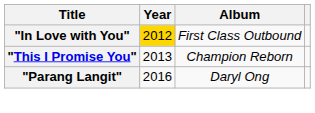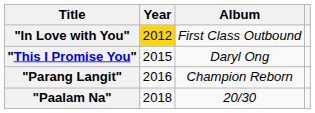"This I Promise You" | Year: 2013 -> 2015
"This I Promise You" | Album: Champion Reborn -> Daryl Ong
"Parang Langit" | Album: Daryl Ong -> Champion Reborn
+ row: "Paalam Na" | 2018 | 20/30
